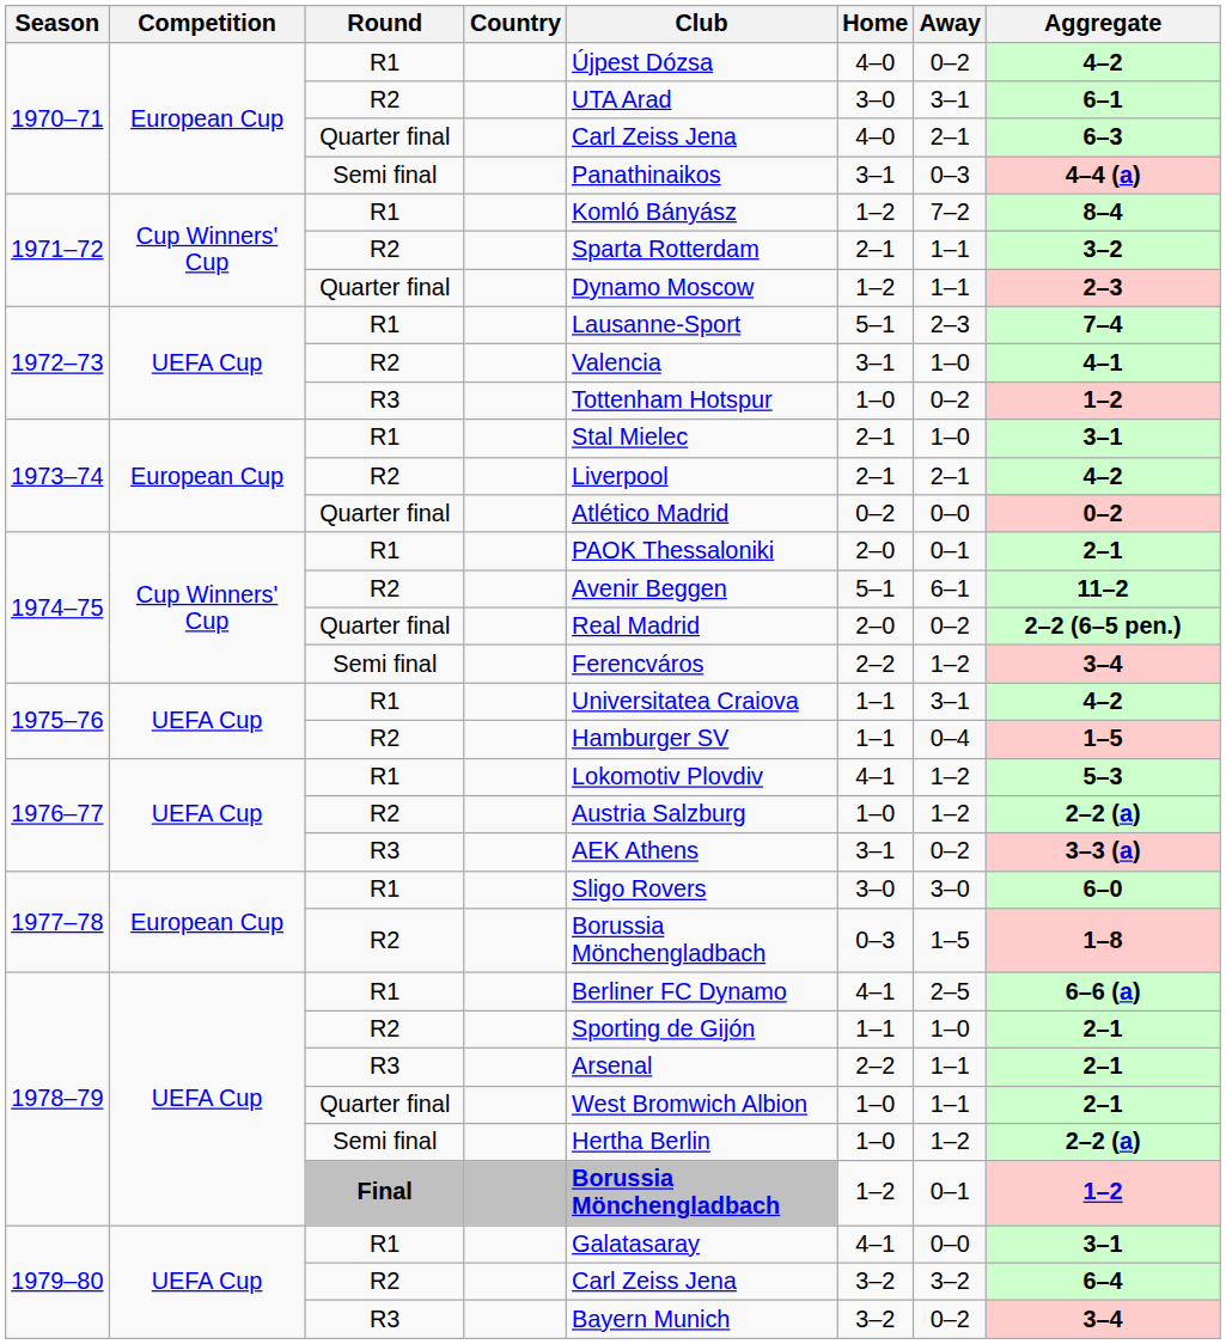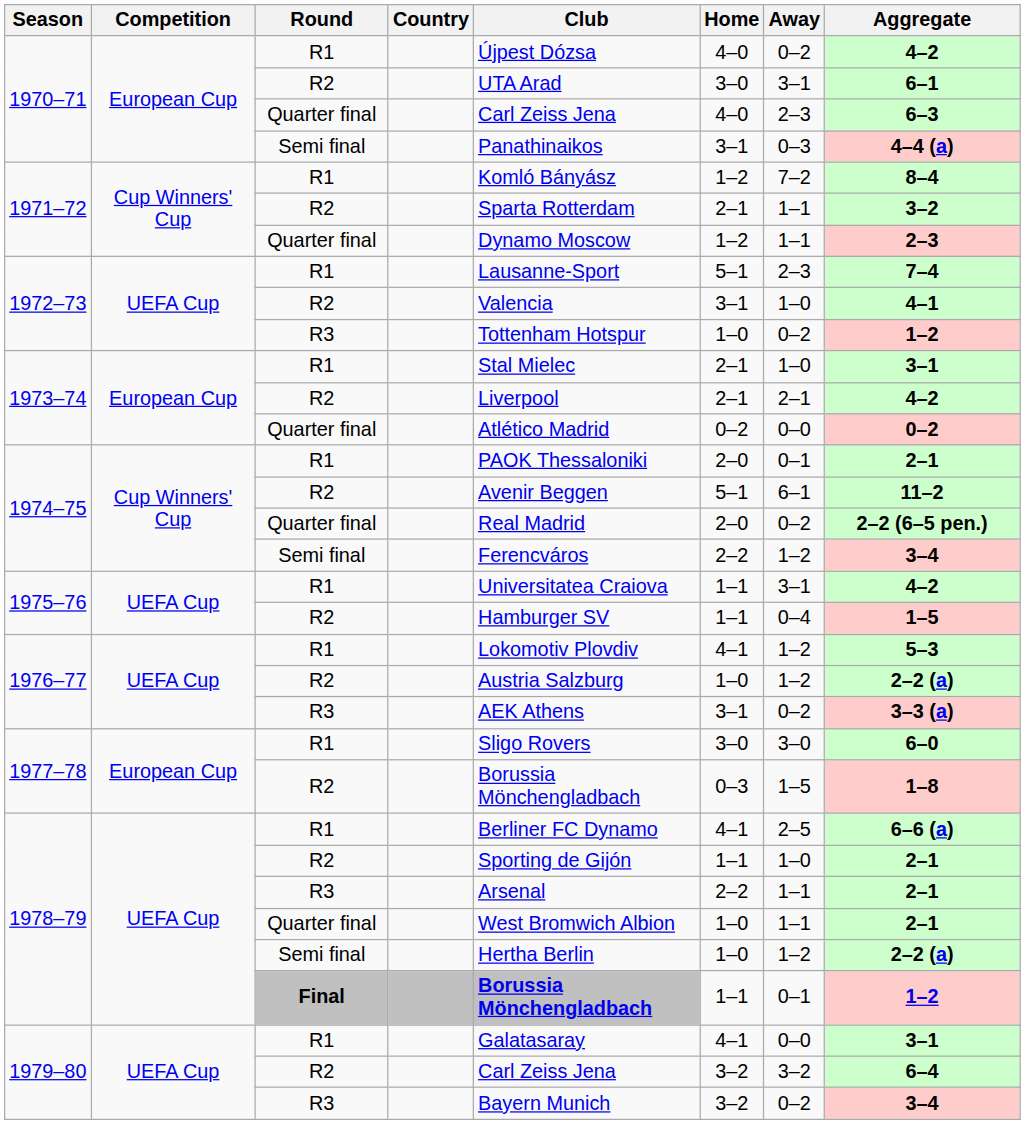1970–71 / Quarter final | Away: 2–1 -> 2–3
1978–79 / Final | Home: 1–2 -> 1–1
